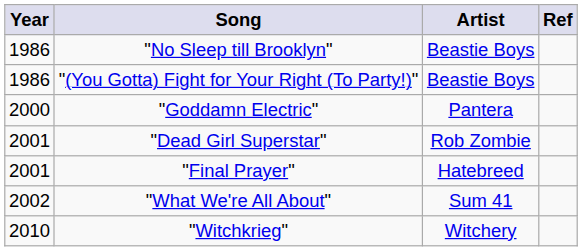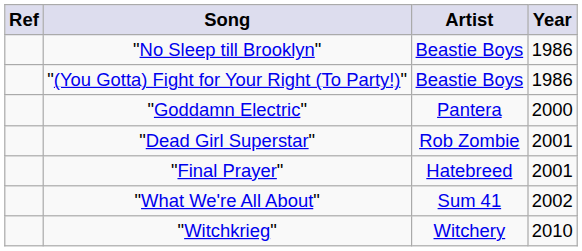columns swapped: Year <-> Ref
